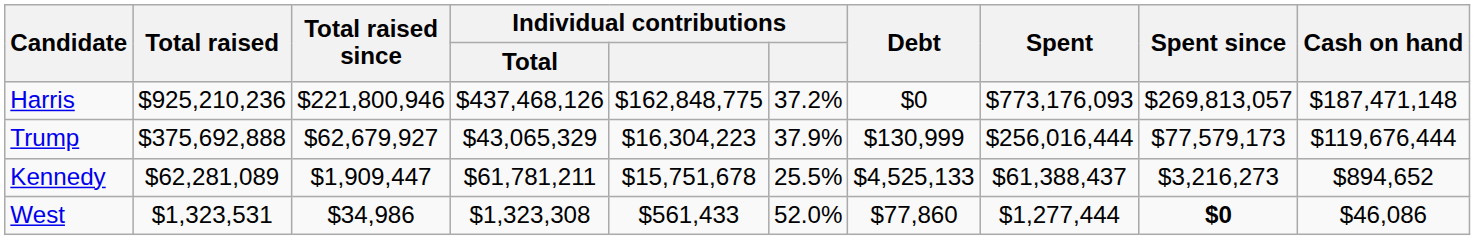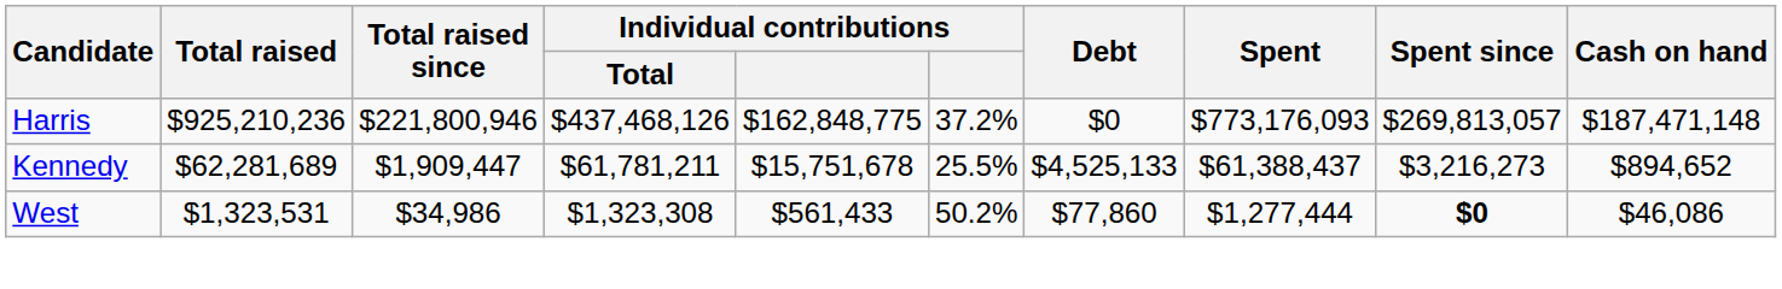- row: Trump | $375,692,888 | $62,679,927 | $43,065,329 | $16,304,223 | 37.9% | $130,999 | $256,016,444 | $77,579,173 | $119,676,444
Kennedy | Total raised: $62,281,089 -> $62,281,689
West | column 6: 52.0% -> 50.2%
